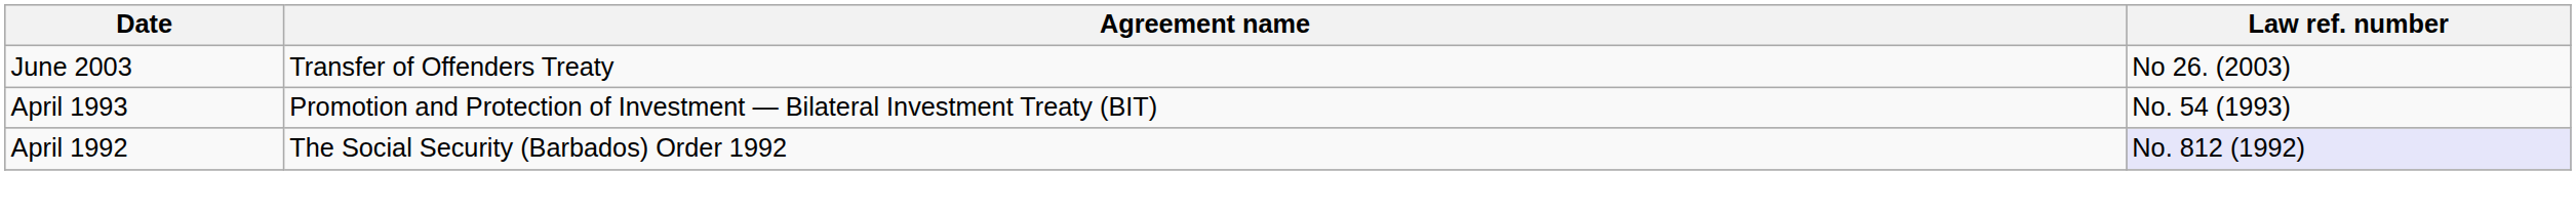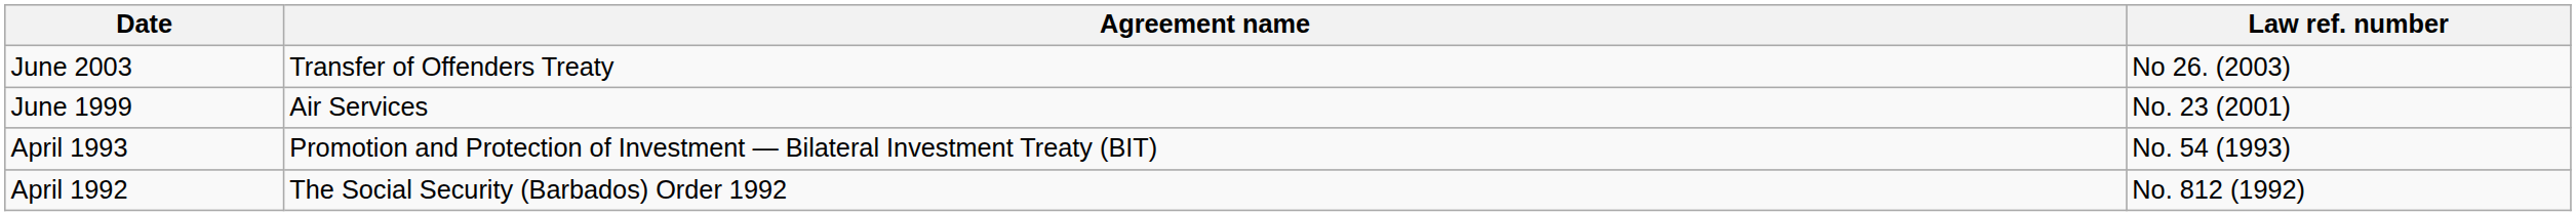+ row: June 1999 | Air Services | No. 23 (2001)
April 1992 | Law ref. number: lavender background -> no background
